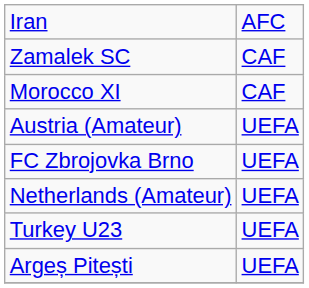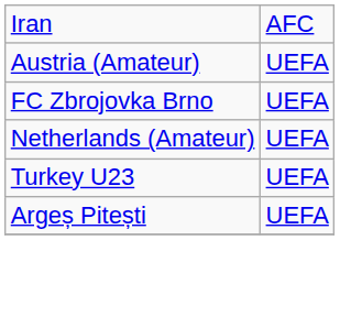- row: Zamalek SC | CAF
- row: Morocco XI | CAF
